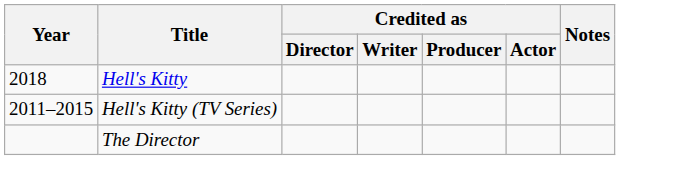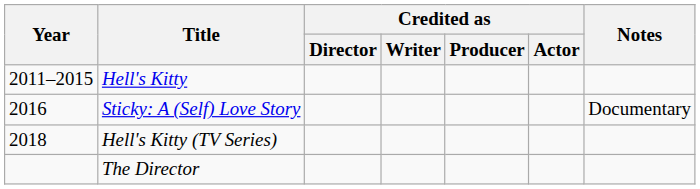Hell's Kitty | Year: 2018 -> 2011–2015
+ row: 2016 | Sticky: A (Self) Love Story | Documentary
Hell's Kitty (TV Series) | Year: 2011–2015 -> 2018
